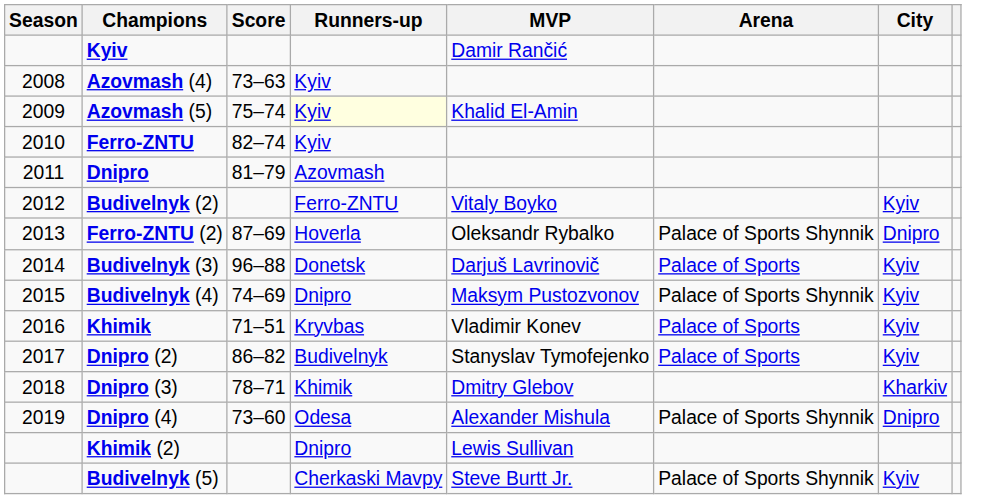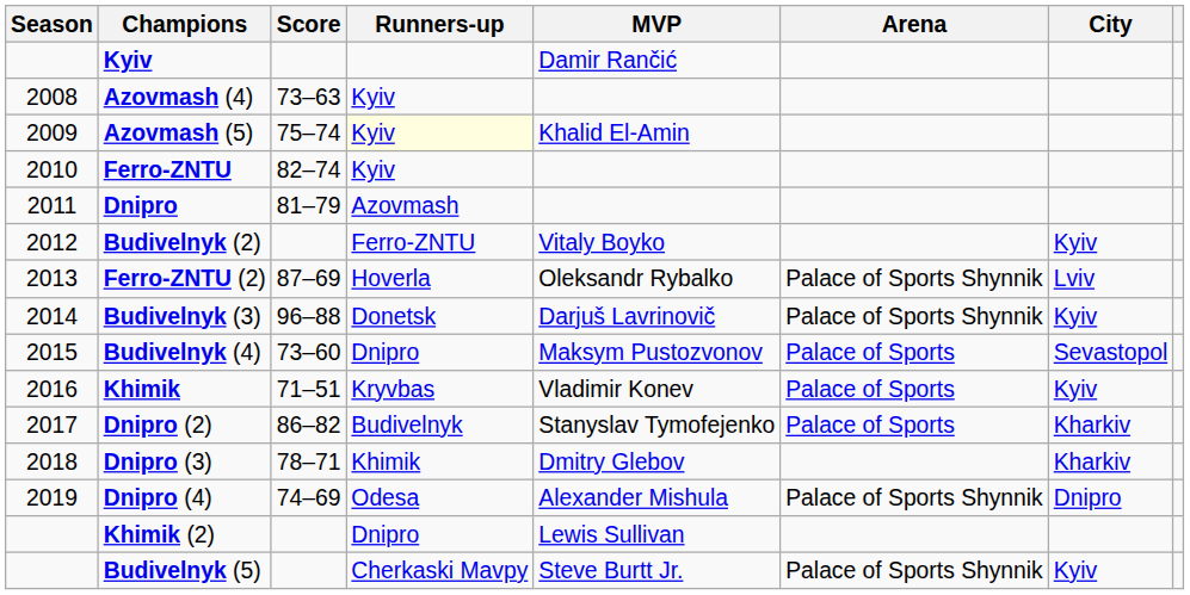Ferro-ZNTU (2) | City: Dnipro -> Lviv
Budivelnyk (3) | Arena: Palace of Sports -> Palace of Sports Shynnik
Budivelnyk (4) | Score: 74–69 -> 73–60
Budivelnyk (4) | Arena: Palace of Sports Shynnik -> Palace of Sports
Budivelnyk (4) | City: Kyiv -> Sevastopol
Dnipro (2) | City: Kyiv -> Kharkiv
Dnipro (4) | Score: 73–60 -> 74–69
